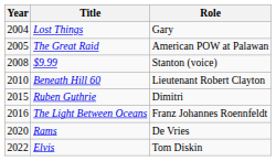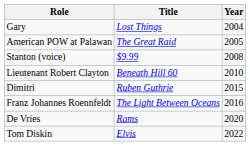columns swapped: Year <-> Role
